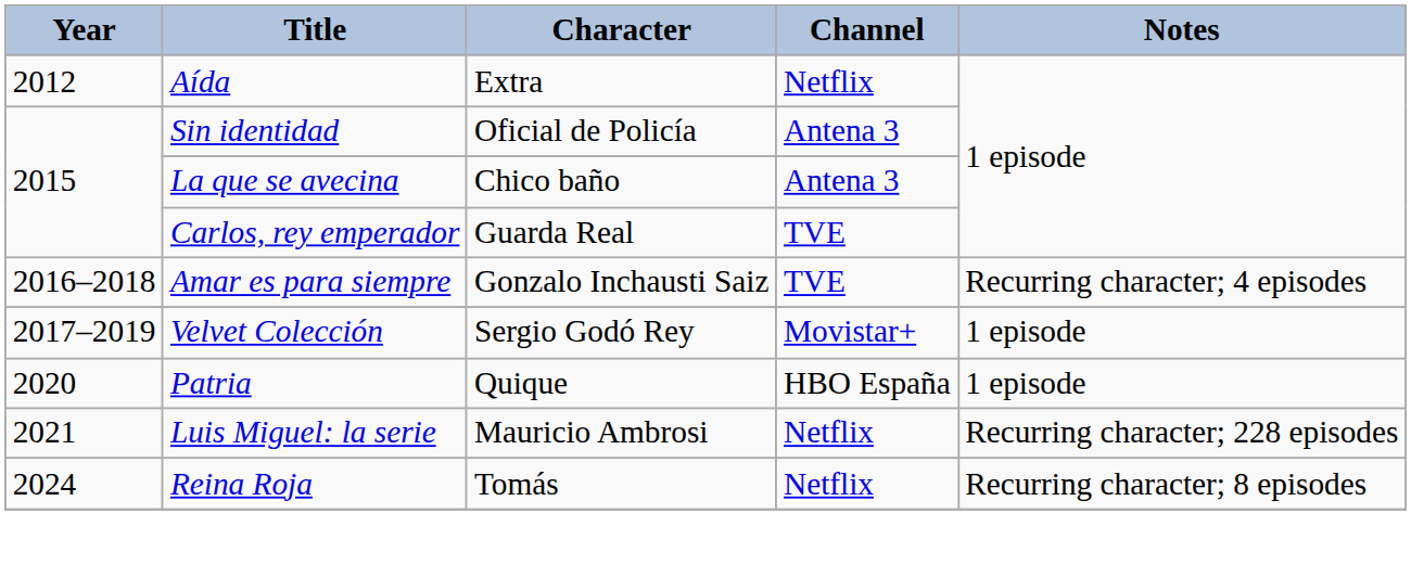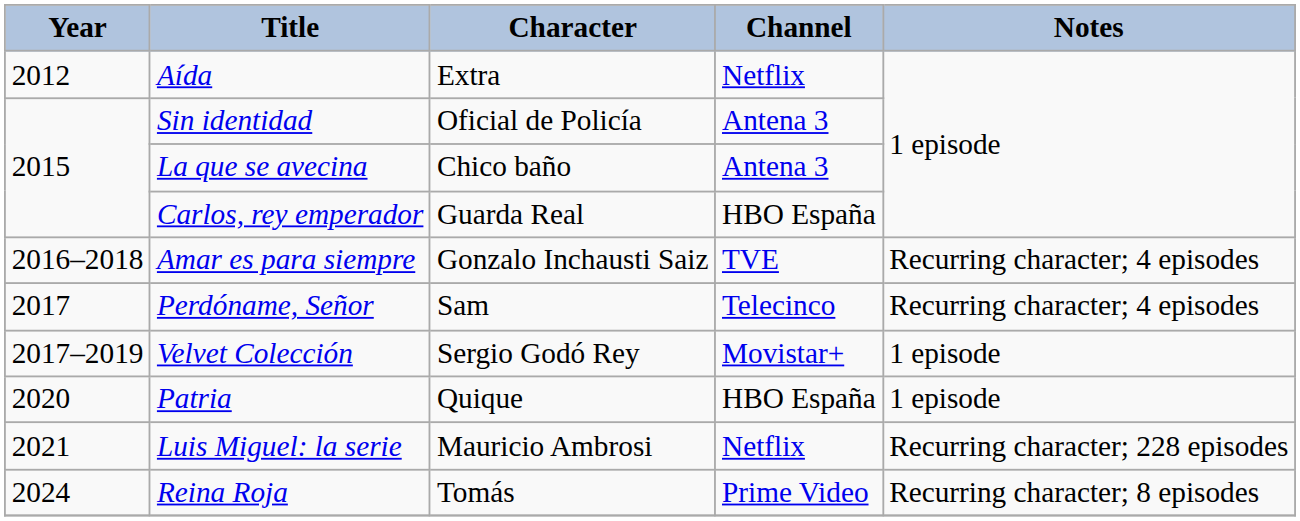Carlos, rey emperador | Channel: TVE -> HBO España
+ row: 2017 | Perdóname, Señor | Sam | Telecinco | Recurring character; 4 episodes
Reina Roja | Channel: Netflix -> Prime Video
